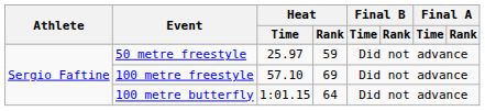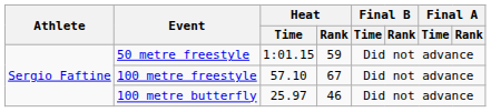50 metre freestyle | Heat / Time: 25.97 -> 1:01.15
100 metre freestyle | Heat / Rank: 69 -> 67
100 metre butterfly | Heat / Time: 1:01.15 -> 25.97
100 metre butterfly | Heat / Rank: 64 -> 46
